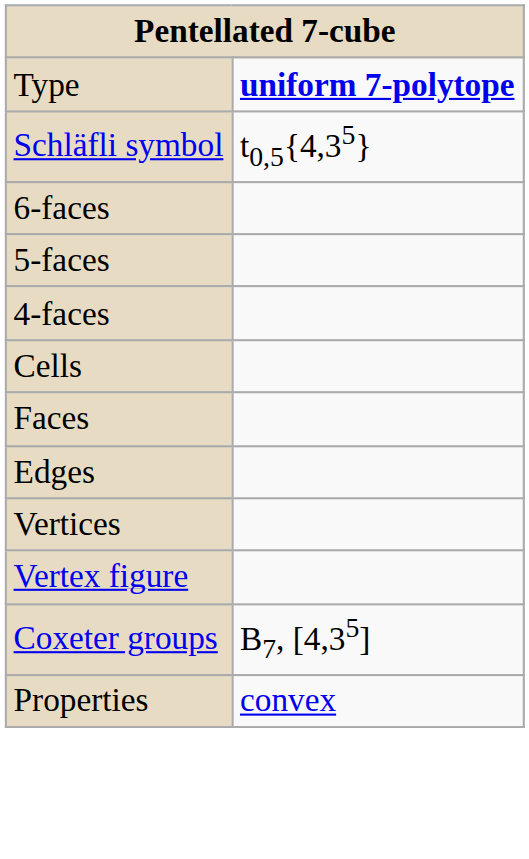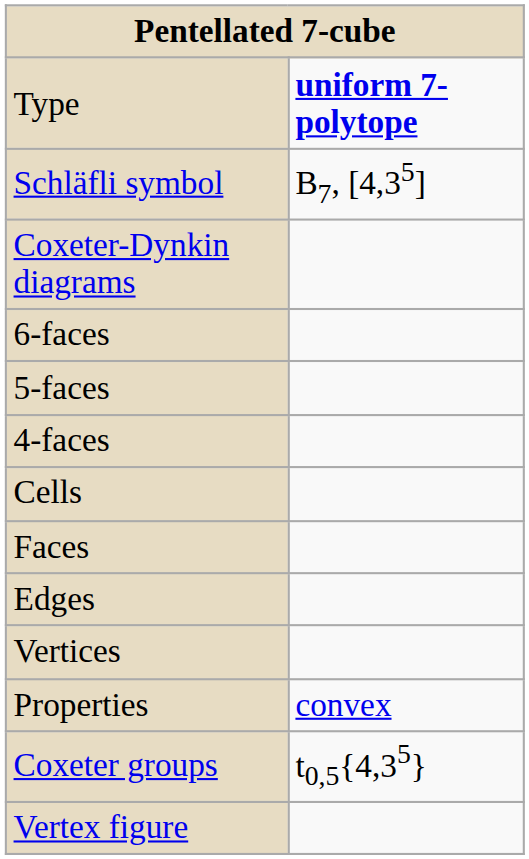Schläfli symbol | column 2: t0,5{4,35} -> B7, [4,35]
+ row: Coxeter-Dynkin diagrams
rows swapped: Vertex figure <-> Properties
Coxeter groups | column 2: B7, [4,35] -> t0,5{4,35}
